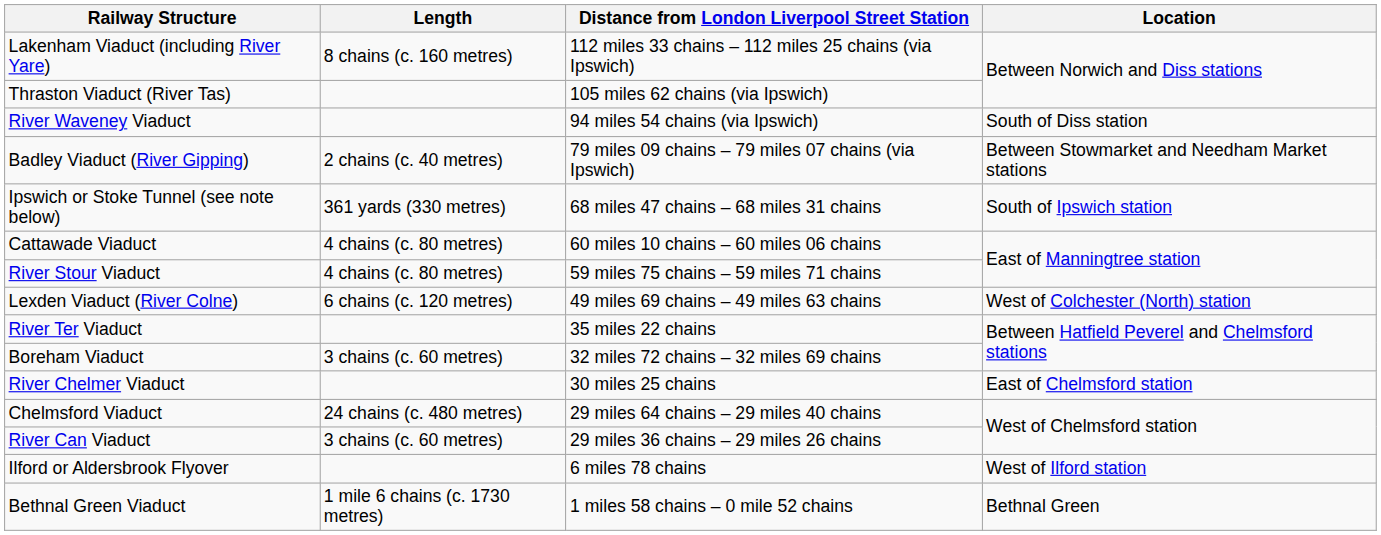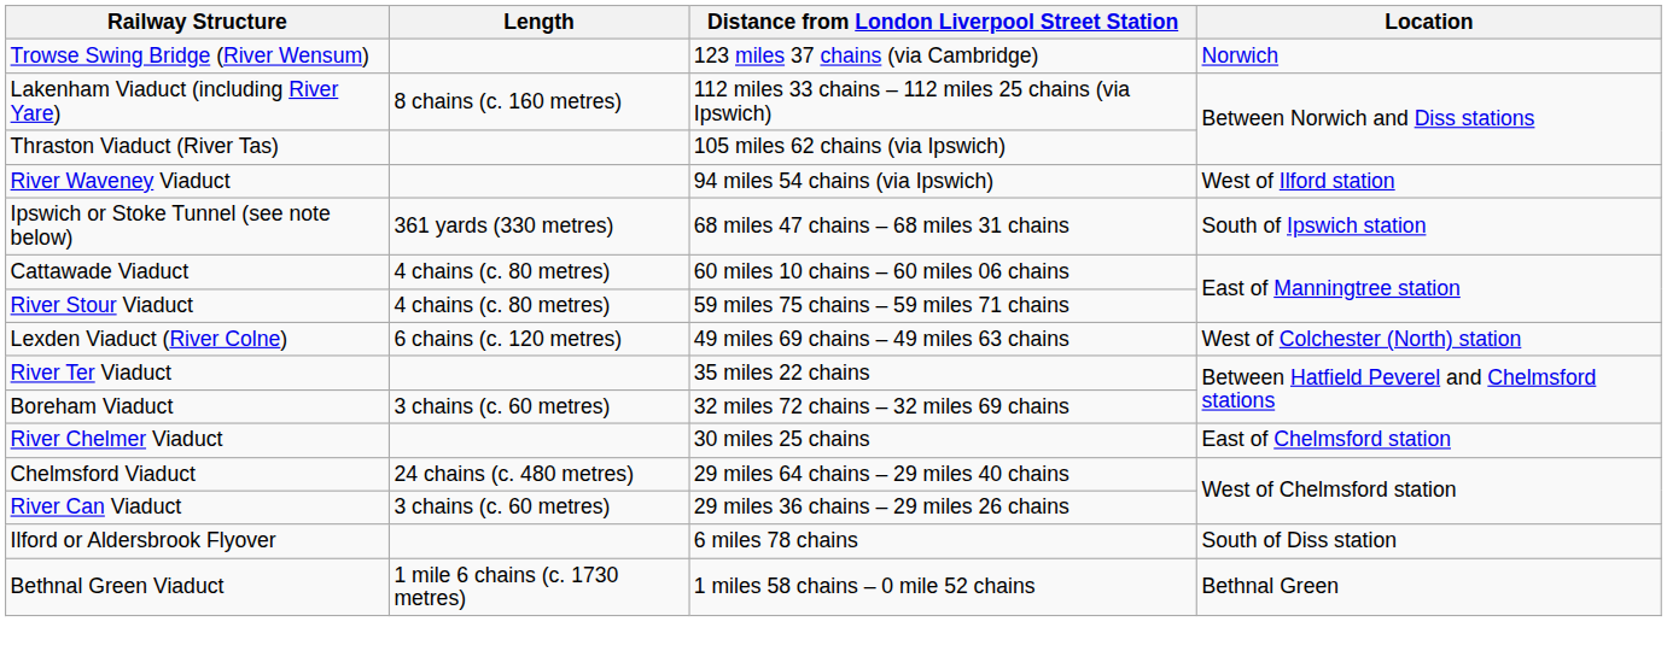+ row: Trowse Swing Bridge (River Wensum) | 123 miles 37 chains (via Cambridge) | Norwich
River Waveney Viaduct | Location: South of Diss station -> West of Ilford station
- row: Badley Viaduct (River Gipping) | 2 chains (c. 40 metres) | 79 miles 09 chains – 79 miles 07 chains (via Ipswich) | Between Stowmarket and Needham Market stations
Ilford or Aldersbrook Flyover | Location: West of Ilford station -> South of Diss station
